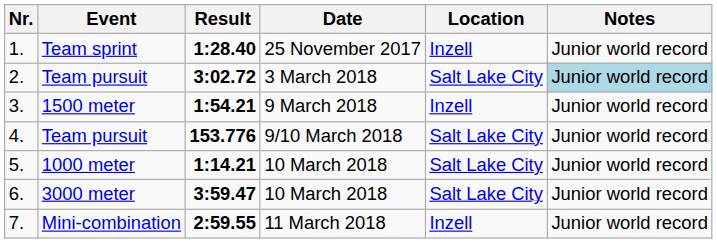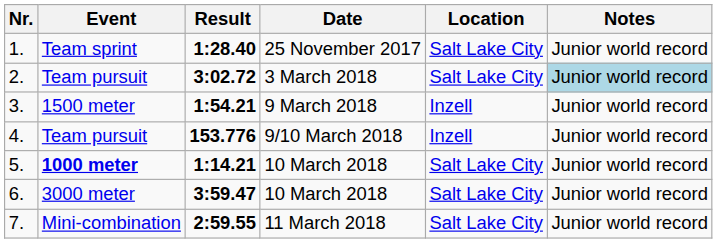1. | Location: Inzell -> Salt Lake City
4. | Location: Salt Lake City -> Inzell
5. | Event: normal -> bold
7. | Location: Inzell -> Salt Lake City
